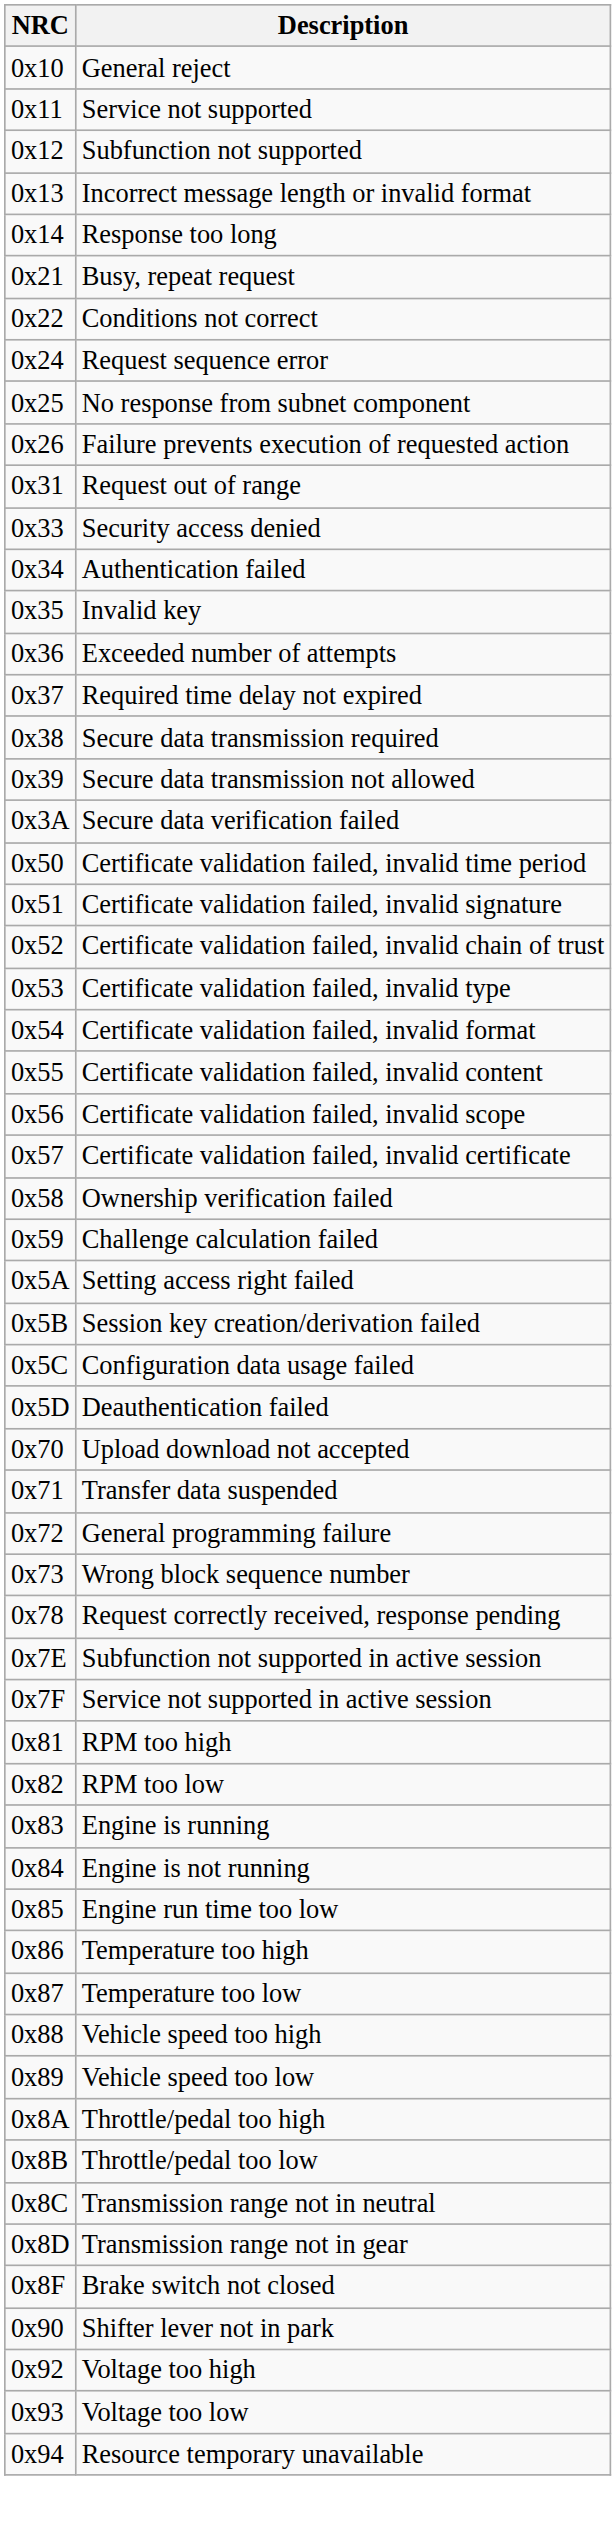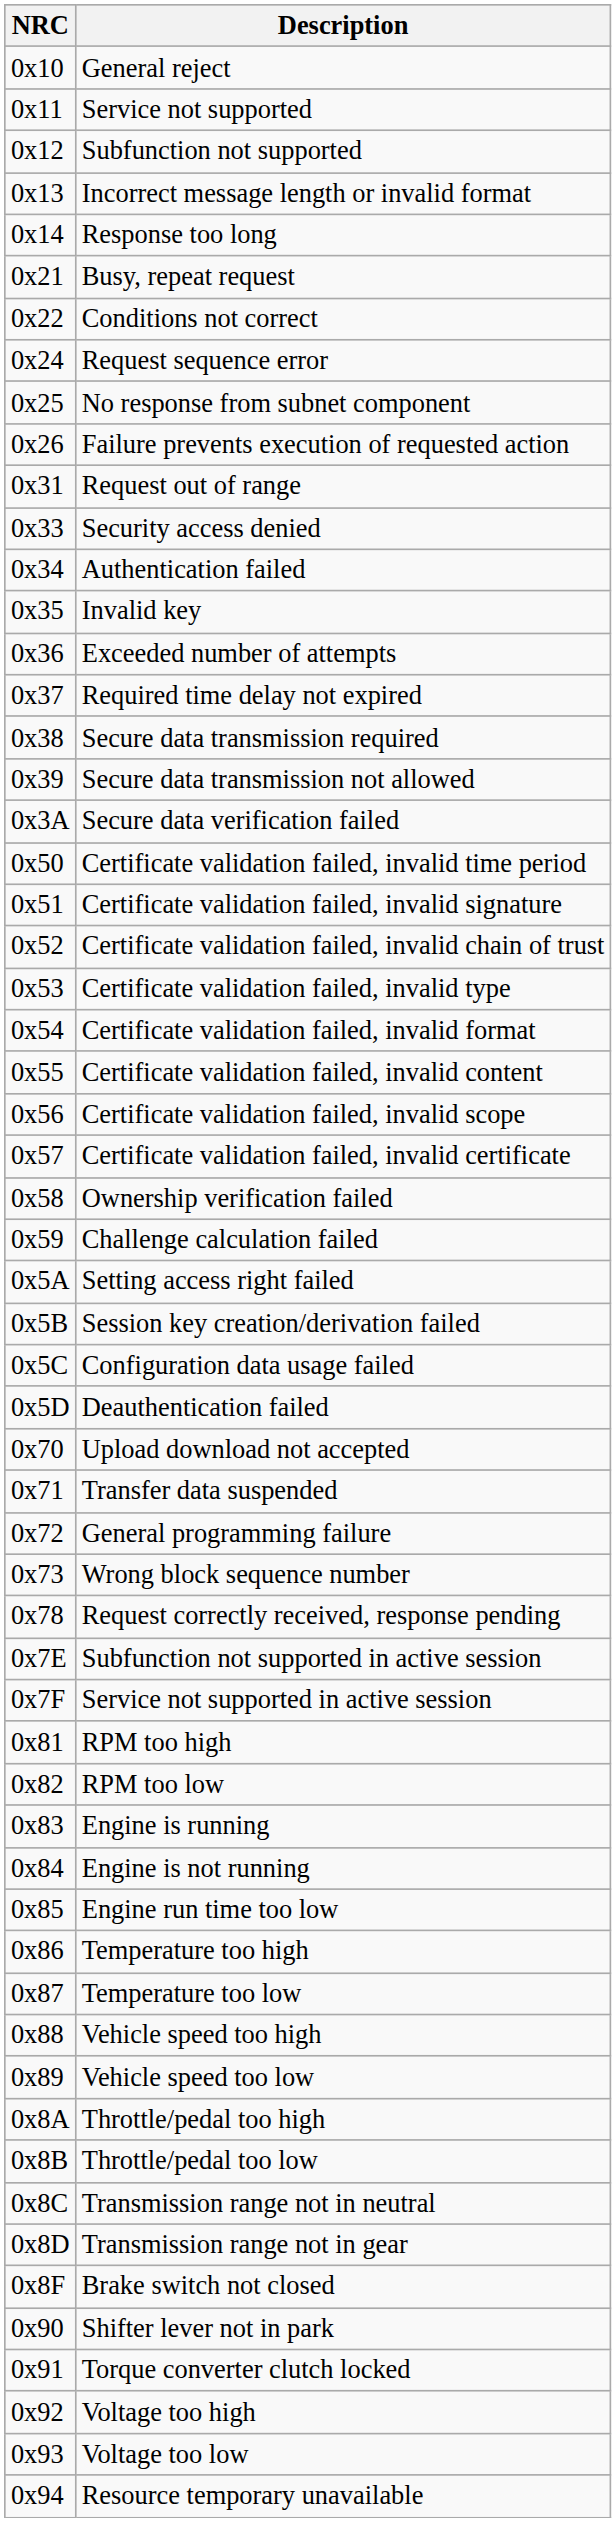+ row: 0x91 | Torque converter clutch locked
